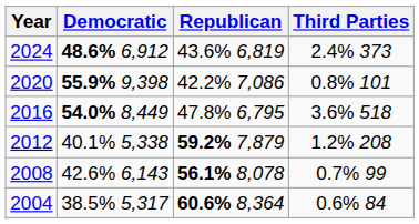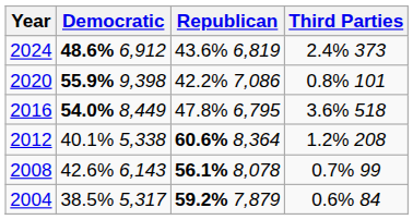2012 | Republican: 59.2% 7,879 -> 60.6% 8,364
2004 | Republican: 60.6% 8,364 -> 59.2% 7,879
